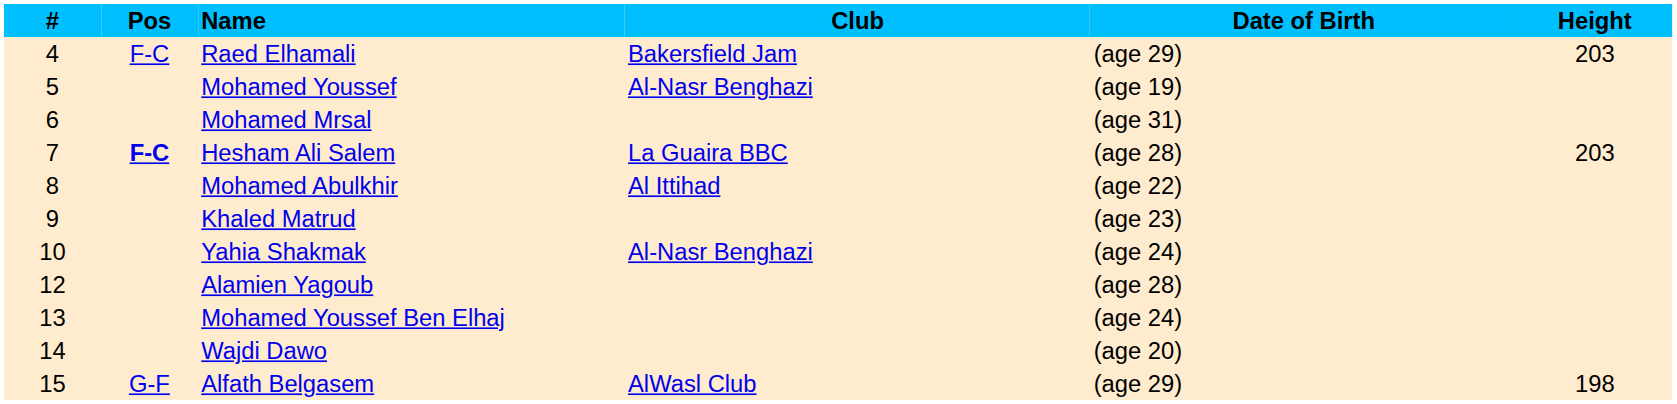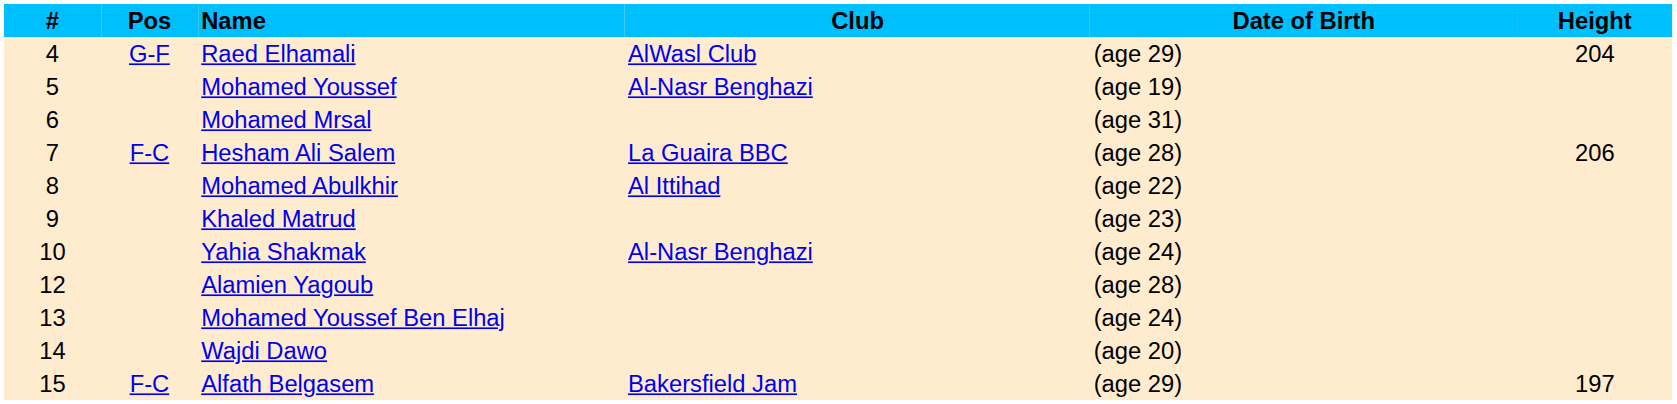Raed Elhamali | Pos: F-C -> G-F
Raed Elhamali | Club: Bakersfield Jam -> AlWasl Club
Raed Elhamali | Height: 203 -> 204
Hesham Ali Salem | Pos: bold -> normal
Hesham Ali Salem | Height: 203 -> 206
Alfath Belgasem | Pos: G-F -> F-C
Alfath Belgasem | Club: AlWasl Club -> Bakersfield Jam
Alfath Belgasem | Height: 198 -> 197
